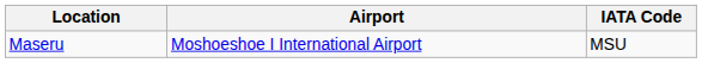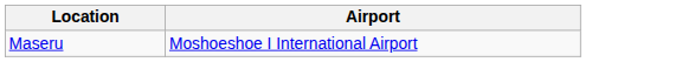- column: IATA Code | MSU
